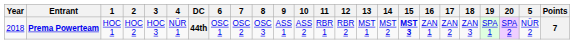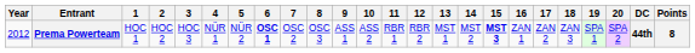columns swapped: 5 <-> DC
Prema Powerteam | Year: 2018 -> 2012
Prema Powerteam | 6: normal -> bold
Prema Powerteam | Points: 7 -> 8
